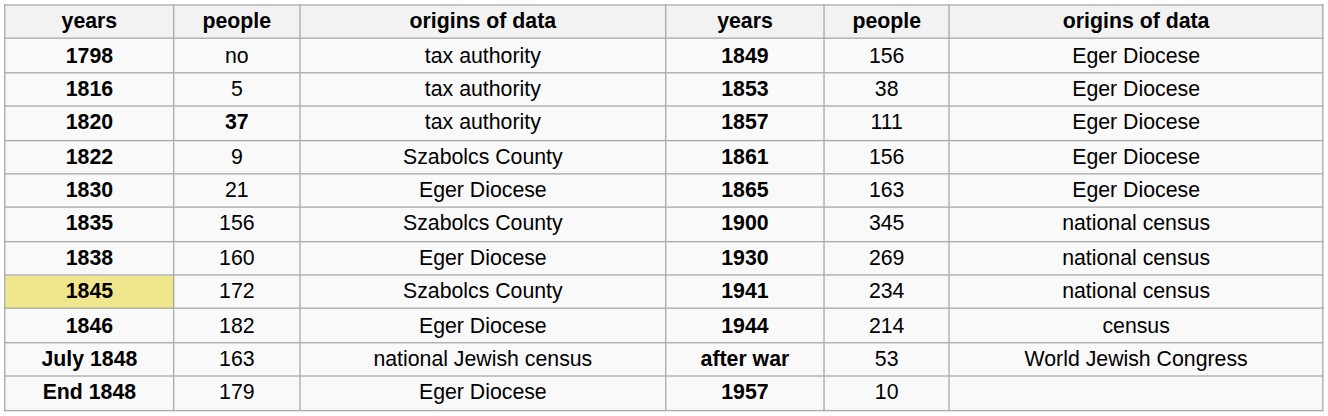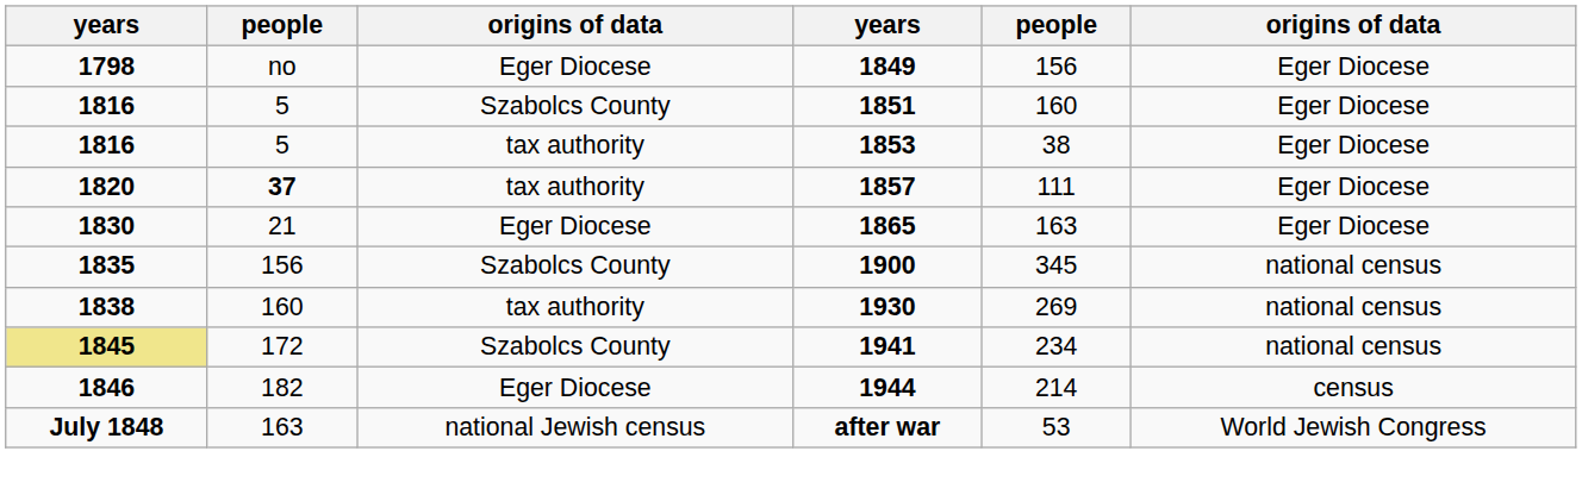1849 | column 3: tax authority -> Eger Diocese
+ row: 1816 | 5 | Szabolcs County | 1851 | 160 | Eger Diocese
- row: 1822 | 9 | Szabolcs County | 1861 | 156 | Eger Diocese
1930 | column 3: Eger Diocese -> tax authority
- row: End 1848 | 179 | Eger Diocese | 1957 | 10
